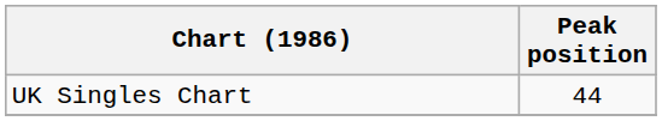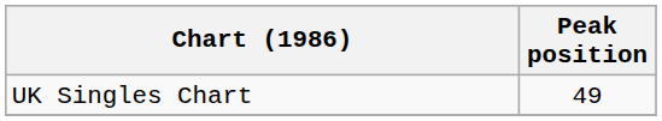UK Singles Chart | Peak position: 44 -> 49
